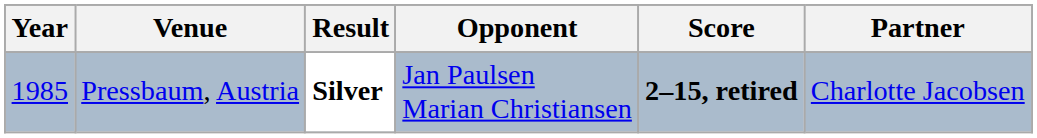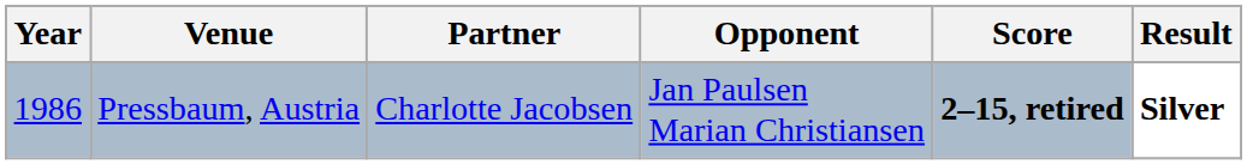columns swapped: Partner <-> Result
Pressbaum, Austria | Year: 1985 -> 1986
